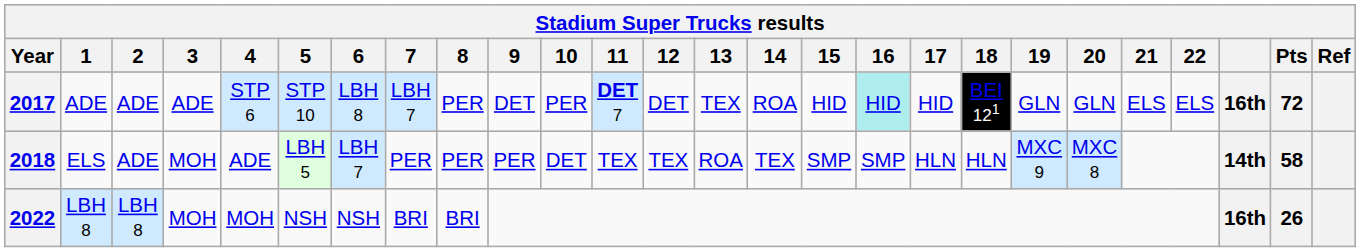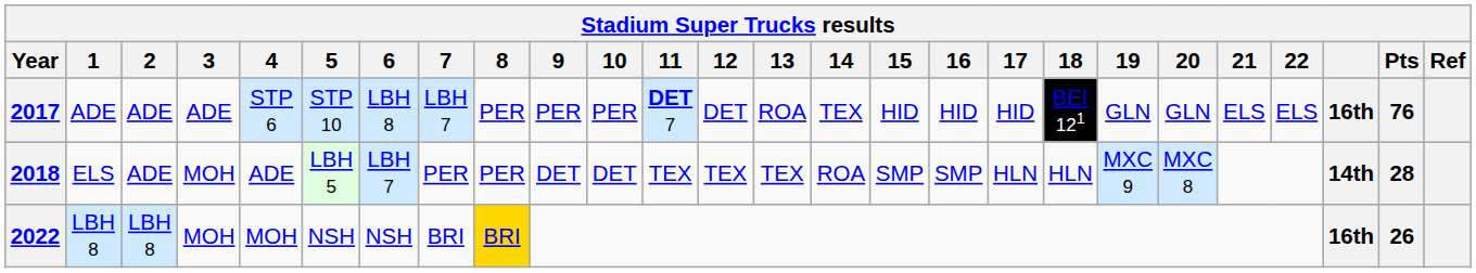2017 | 9: DET -> PER
2017 | 13: TEX -> ROA
2017 | 14: ROA -> TEX
2017 | 16: paleturquoise background -> no background
2017 | Pts: 72 -> 76
2018 | 9: PER -> DET
2018 | 13: ROA -> TEX
2018 | 14: TEX -> ROA
2018 | Pts: 58 -> 28
2022 | 8: no background -> gold background
